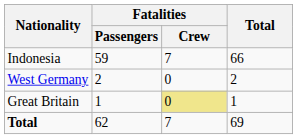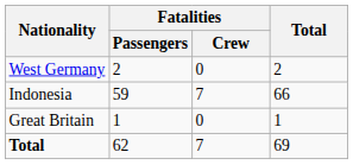rows swapped: Indonesia <-> West Germany
Great Britain | Fatalities / Crew: khaki background -> no background
